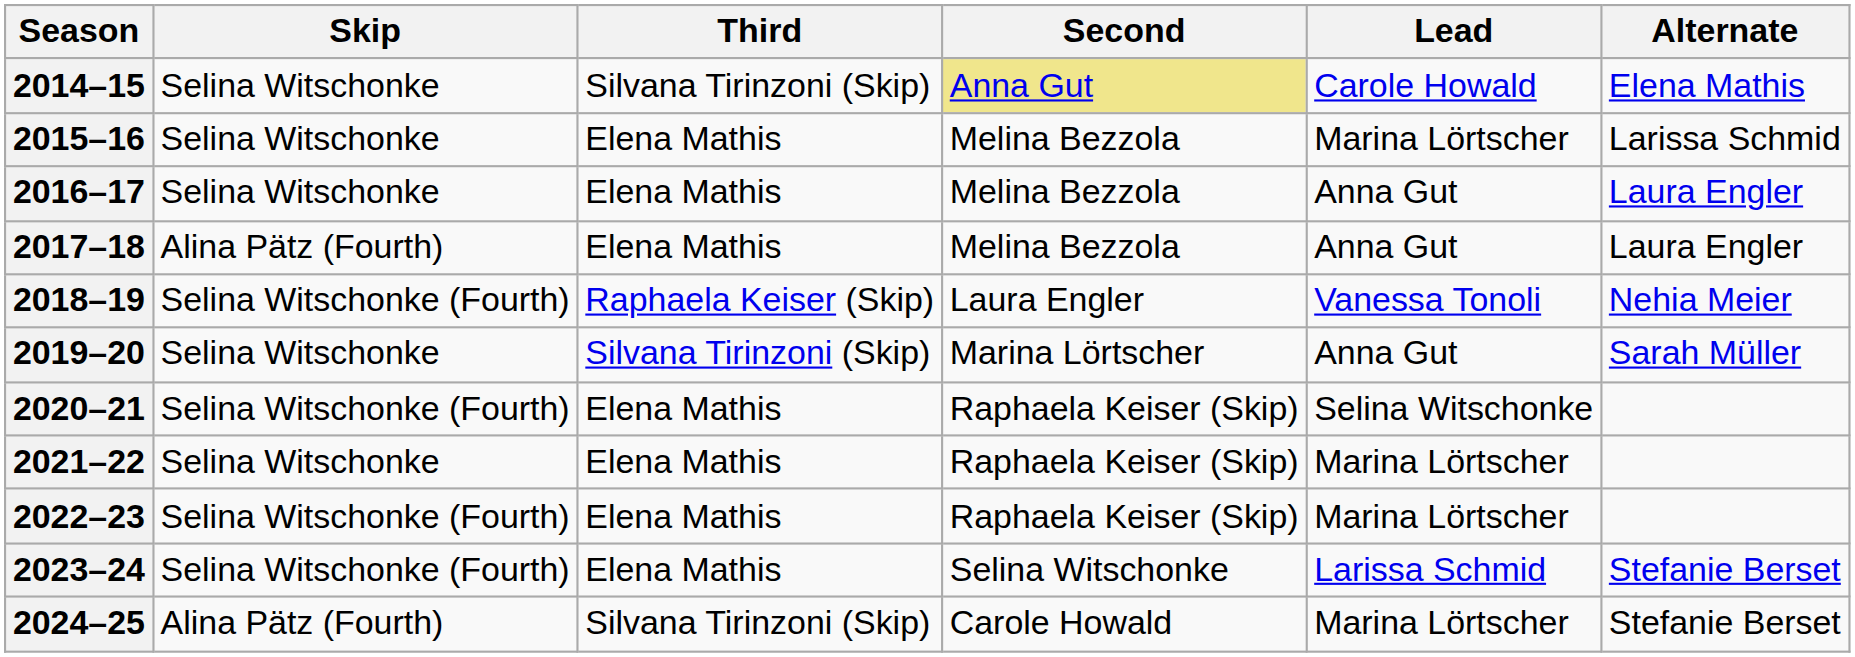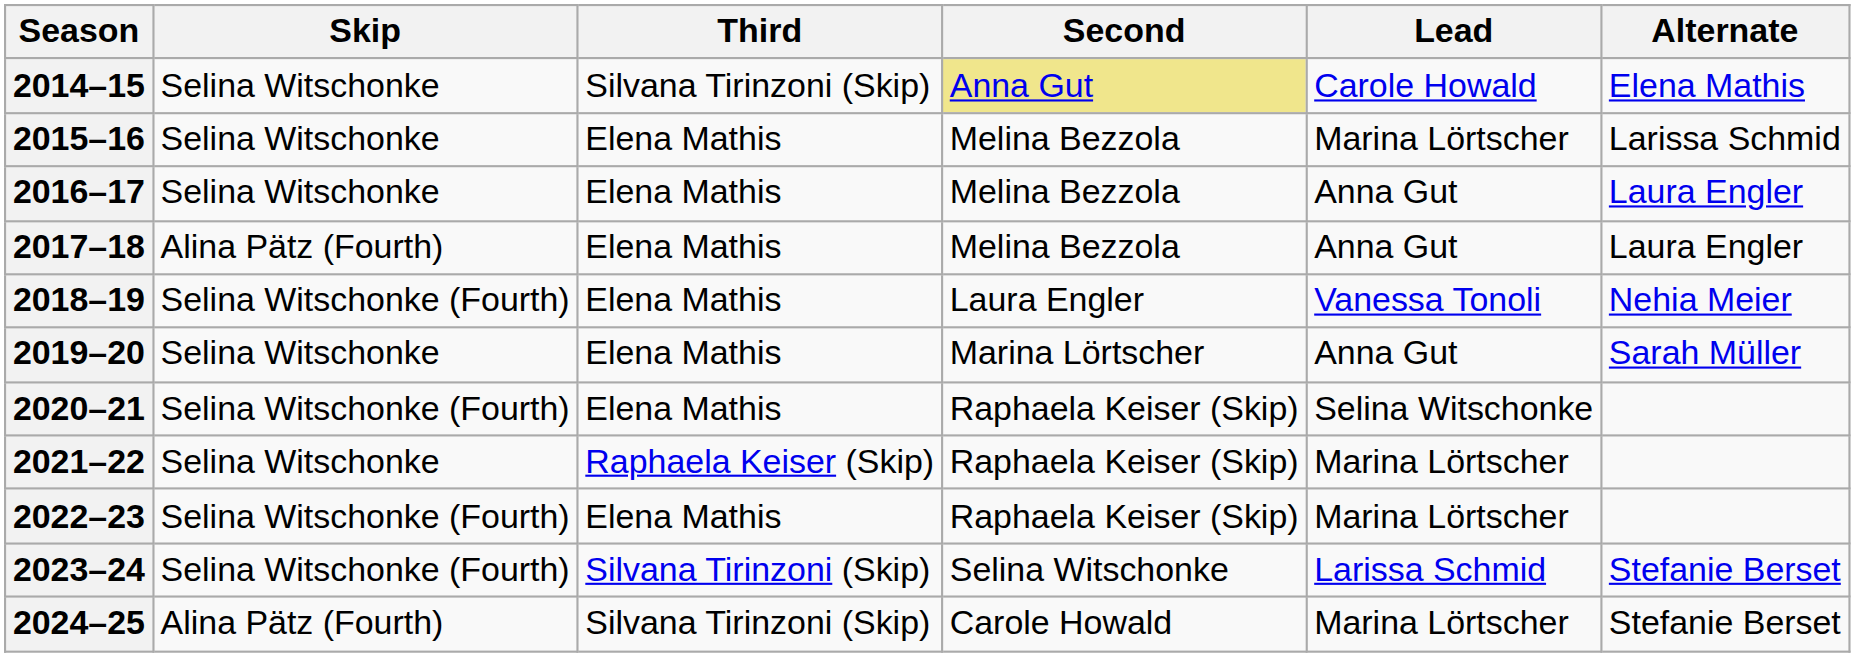2018–19 | Third: Raphaela Keiser (Skip) -> Elena Mathis
2019–20 | Third: Silvana Tirinzoni (Skip) -> Elena Mathis
2021–22 | Third: Elena Mathis -> Raphaela Keiser (Skip)
2023–24 | Third: Elena Mathis -> Silvana Tirinzoni (Skip)
